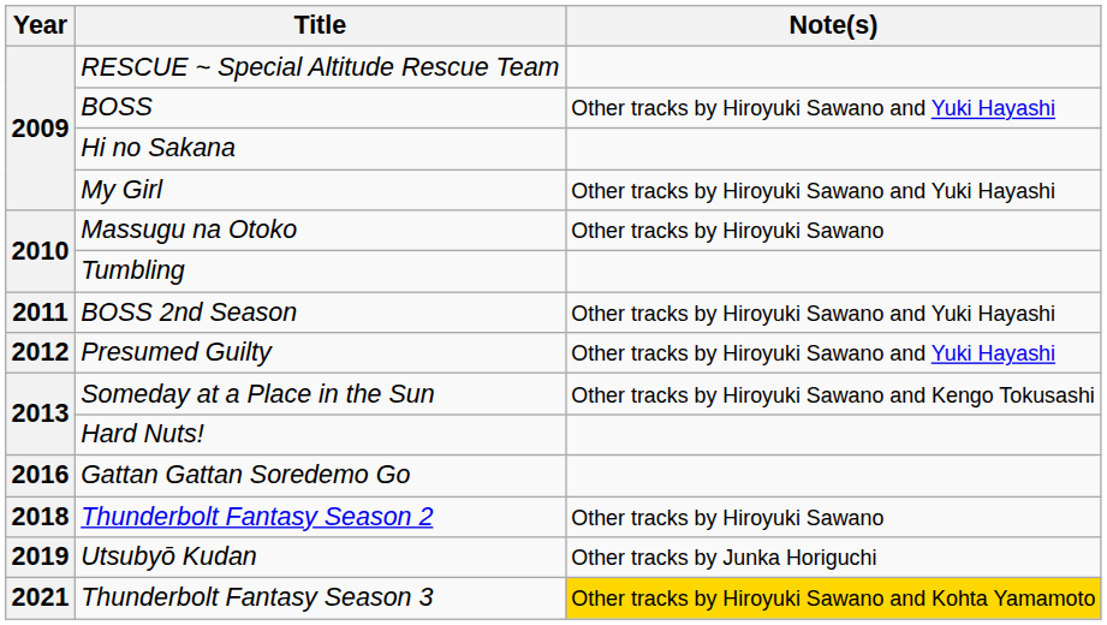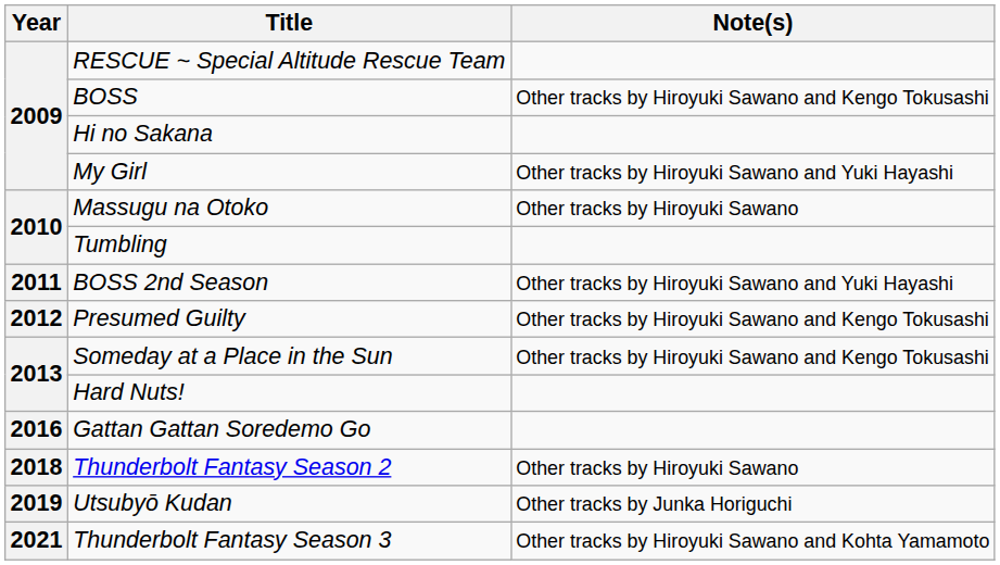BOSS | Note(s): Other tracks by Hiroyuki Sawano and Yuki Hayashi -> Other tracks by Hiroyuki Sawano and Kengo Tokusashi
Presumed Guilty | Note(s): Other tracks by Hiroyuki Sawano and Yuki Hayashi -> Other tracks by Hiroyuki Sawano and Kengo Tokusashi
Thunderbolt Fantasy Season 3 | Note(s): gold background -> no background
